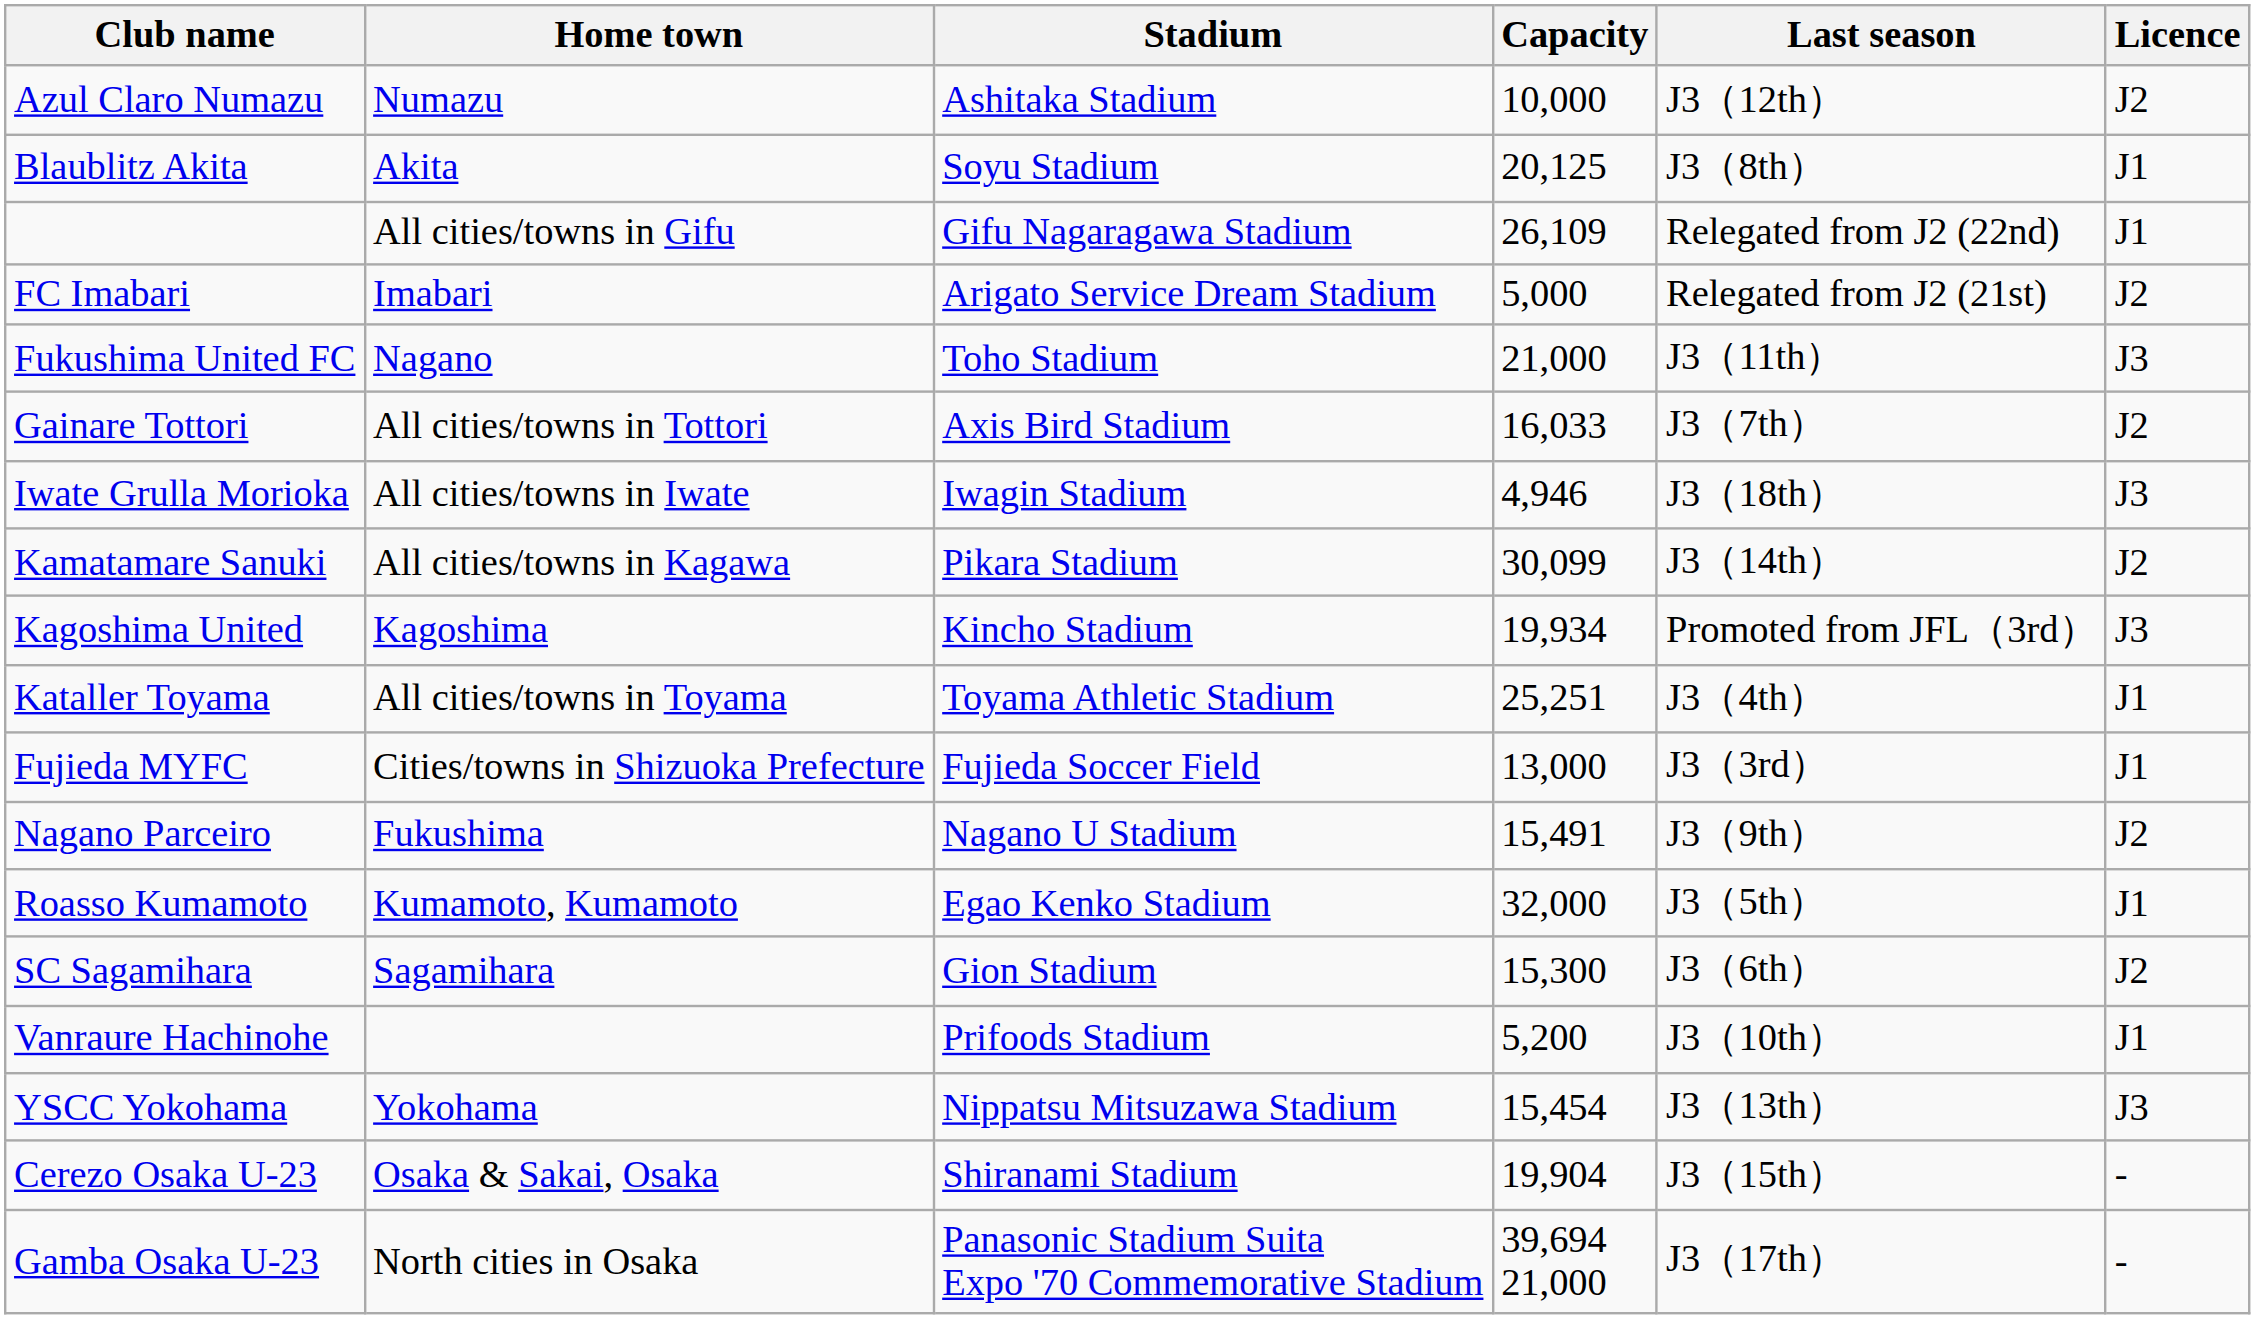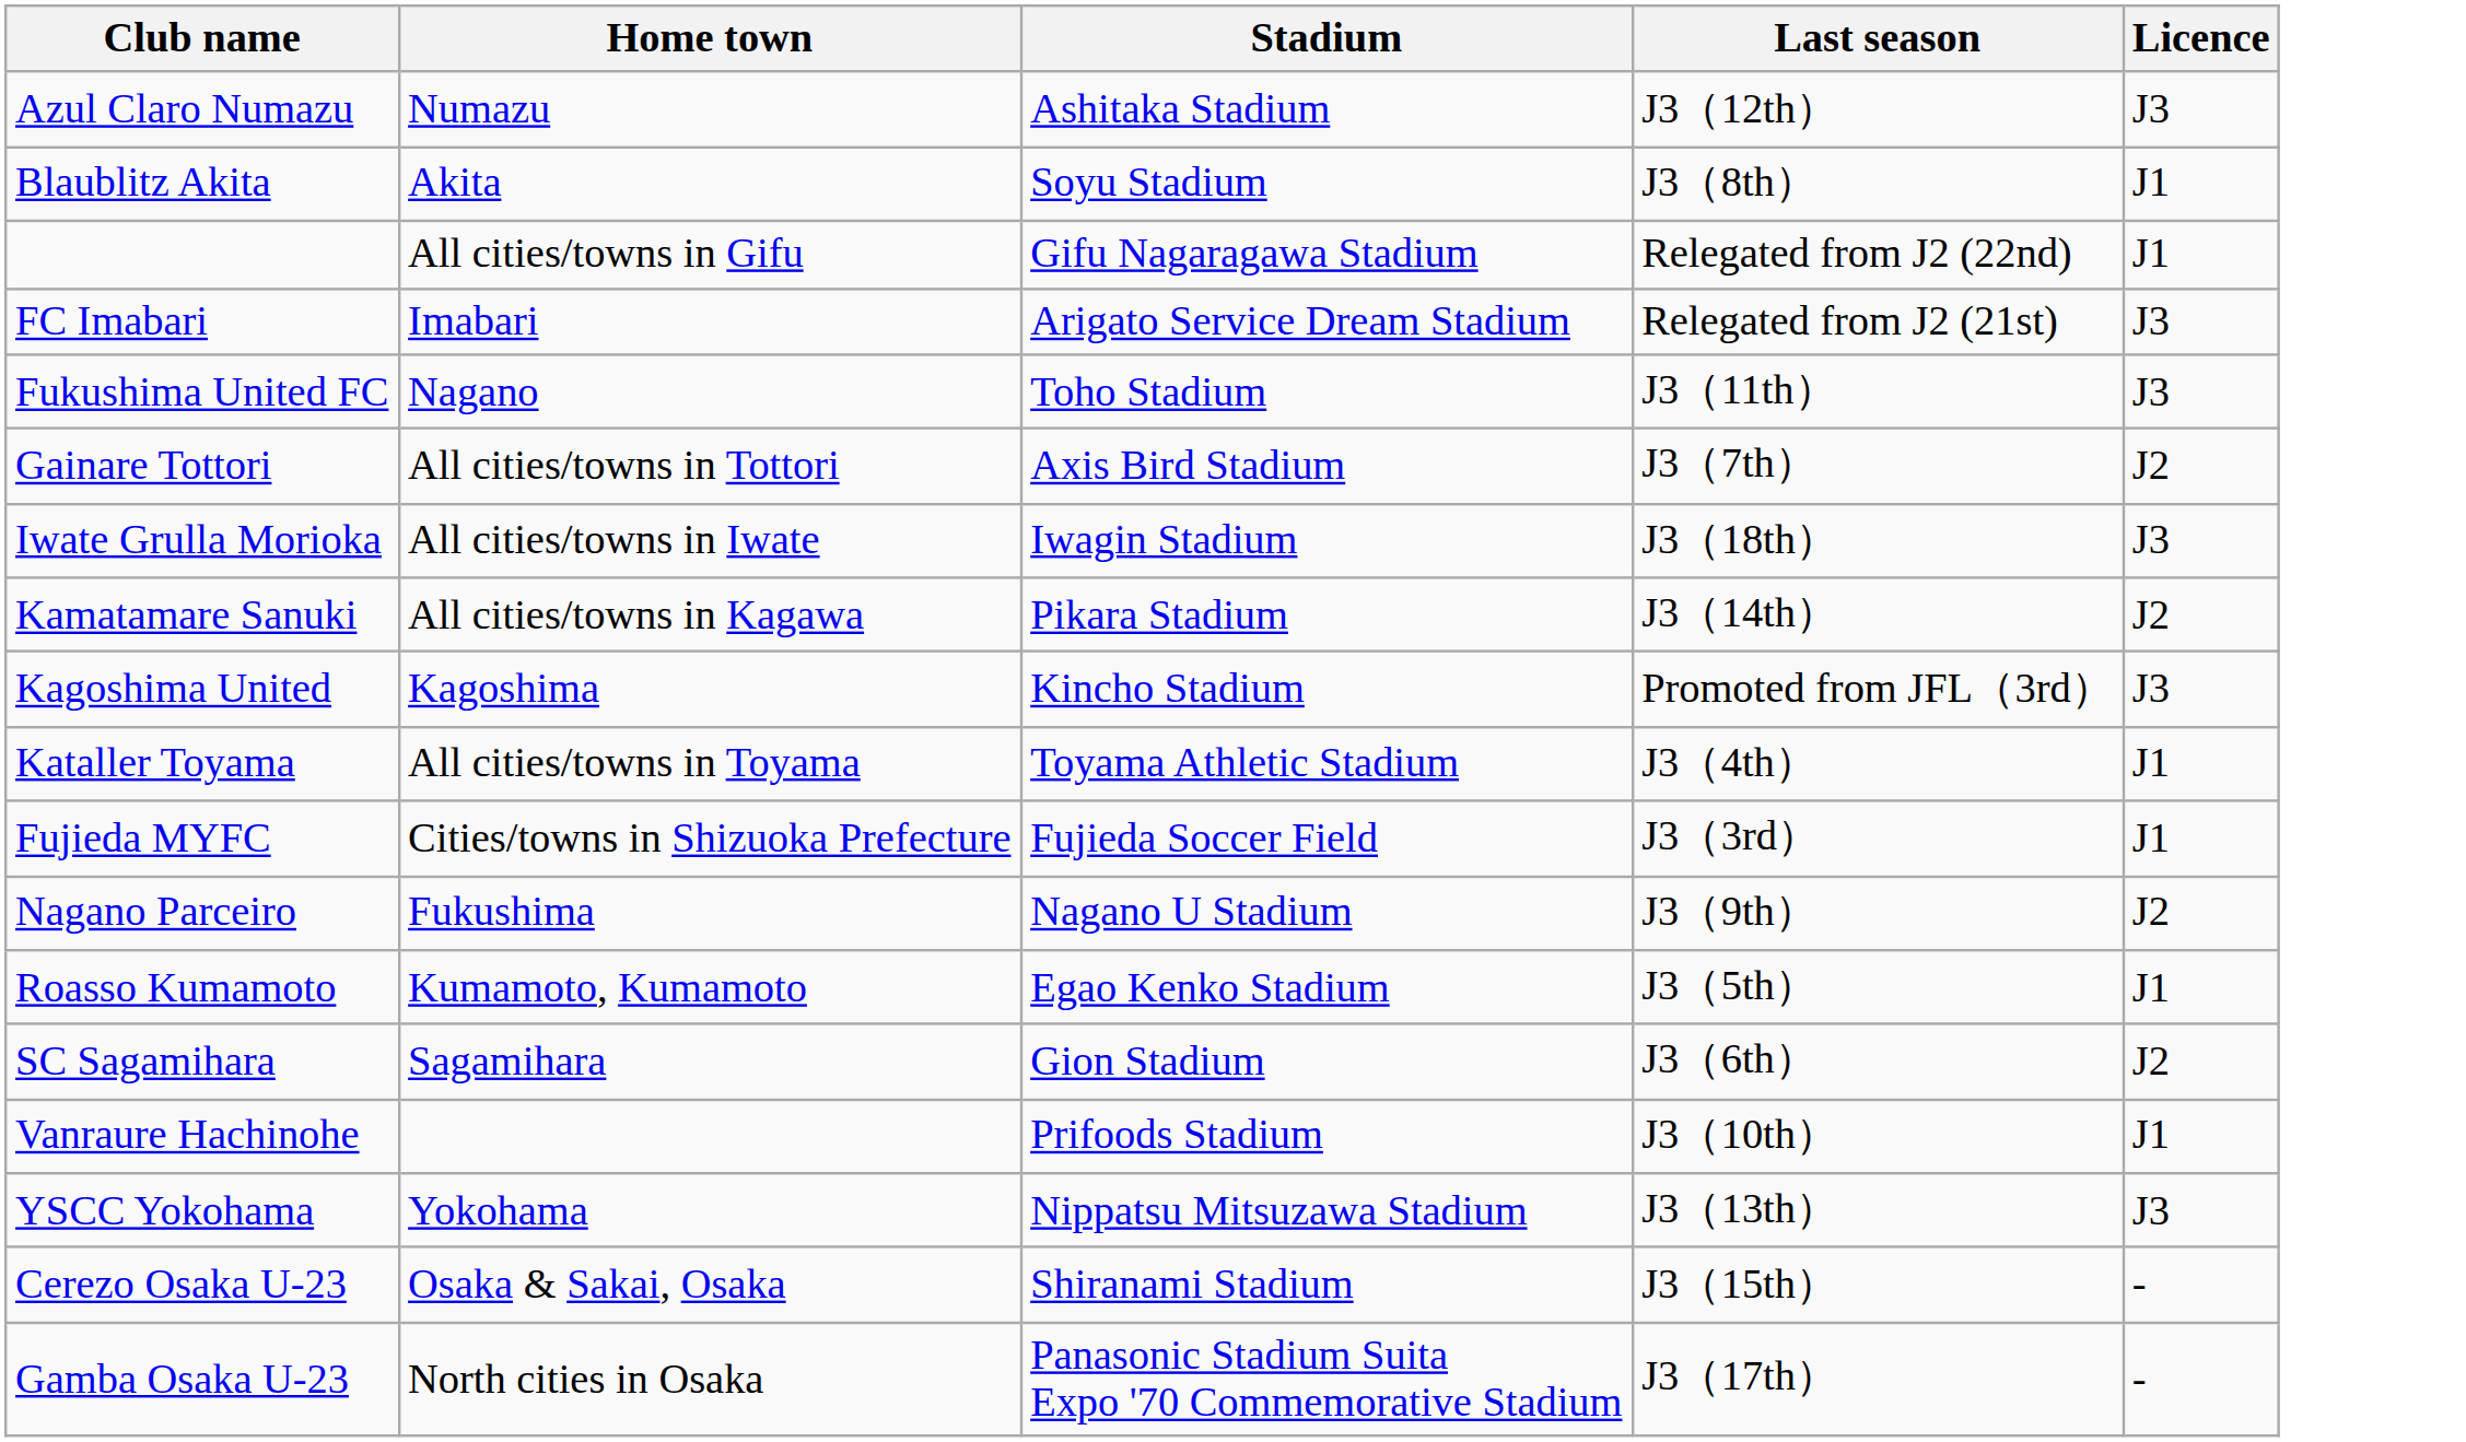- column: Capacity | 10,000 | 20,125 | 26,109 | 5,000 | 21,000 | 16,033 | 4,946 | 30,099 | 19,934 | 25,251 | 13,000 | 15,491 | 32,000 | 15,300 | 5,200 | 15,454 | 19,904 | 39,694 21,000
Azul Claro Numazu | Licence: J2 -> J3
FC Imabari | Licence: J2 -> J3
